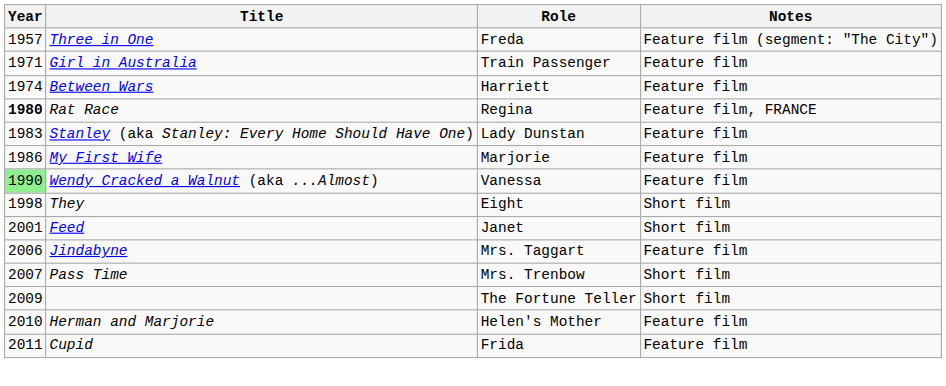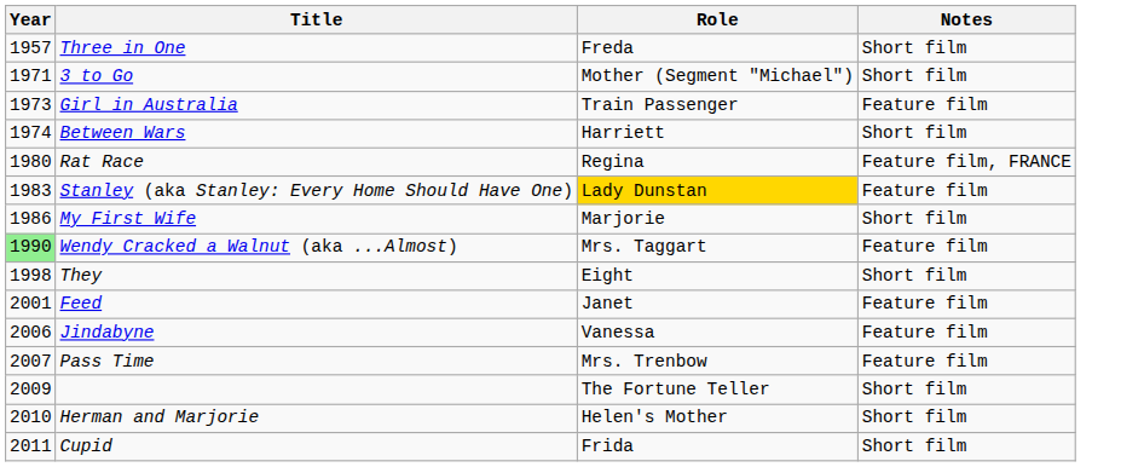Three in One | Notes: Feature film (segment: "The City") -> Short film
+ row: 1971 | 3 to Go | Mother (Segment "Michael") | Short film
Girl in Australia | Year: 1971 -> 1973
Between Wars | Notes: Feature film -> Short film
Rat Race | Year: bold -> normal
Stanley (aka Stanley: Every Home Should Have One) | Role: no background -> gold background
My First Wife | Notes: Feature film -> Short film
Wendy Cracked a Walnut (aka ...Almost) | Role: Vanessa -> Mrs. Taggart
Feed | Notes: Short film -> Feature film
Jindabyne | Role: Mrs. Taggart -> Vanessa
Pass Time | Notes: Short film -> Feature film
Herman and Marjorie | Notes: Feature film -> Short film
Cupid | Notes: Feature film -> Short film
